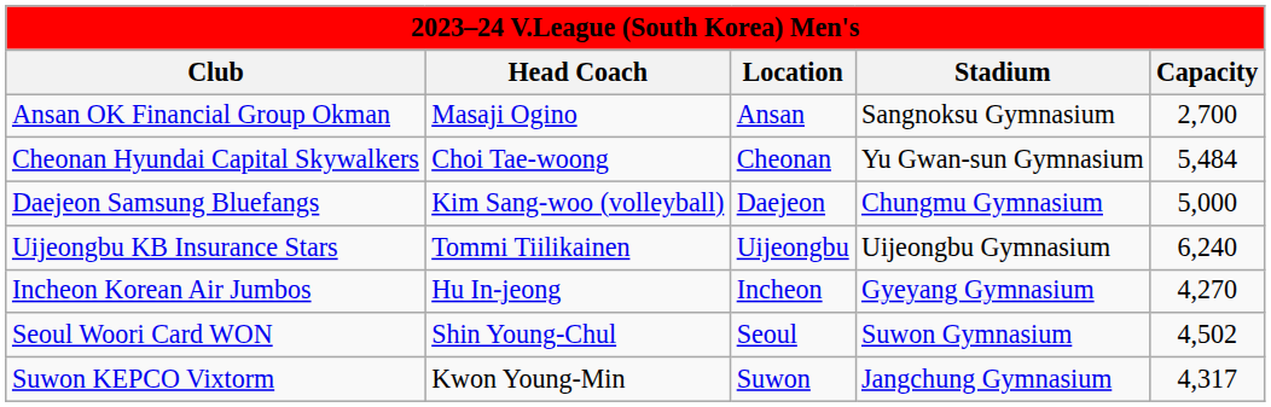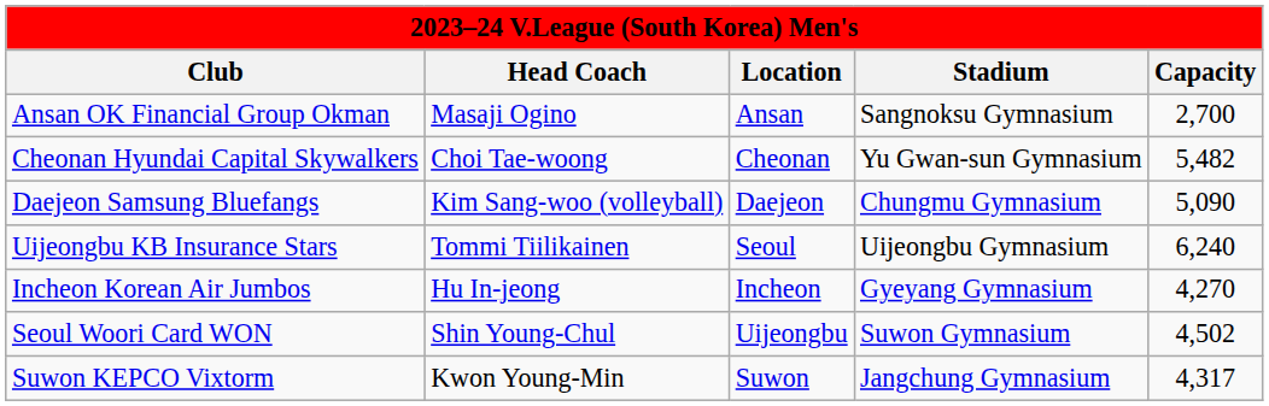Cheonan Hyundai Capital Skywalkers | Capacity: 5,484 -> 5,482
Daejeon Samsung Bluefangs | Capacity: 5,000 -> 5,090
Uijeongbu KB Insurance Stars | Location: Uijeongbu -> Seoul
Seoul Woori Card WON | Location: Seoul -> Uijeongbu
